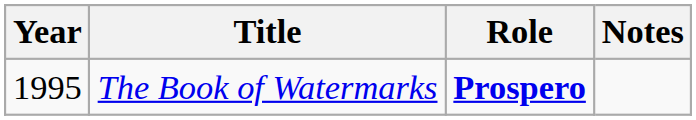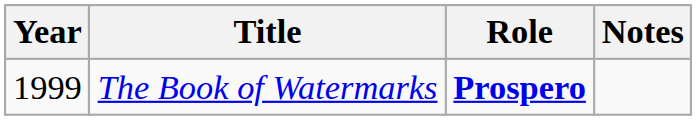The Book of Watermarks | Year: 1995 -> 1999
